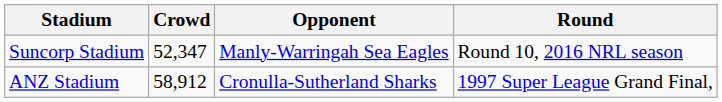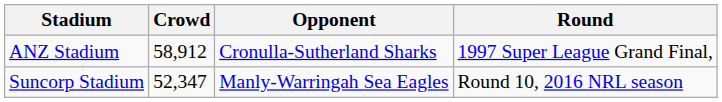rows swapped: Suncorp Stadium <-> ANZ Stadium
